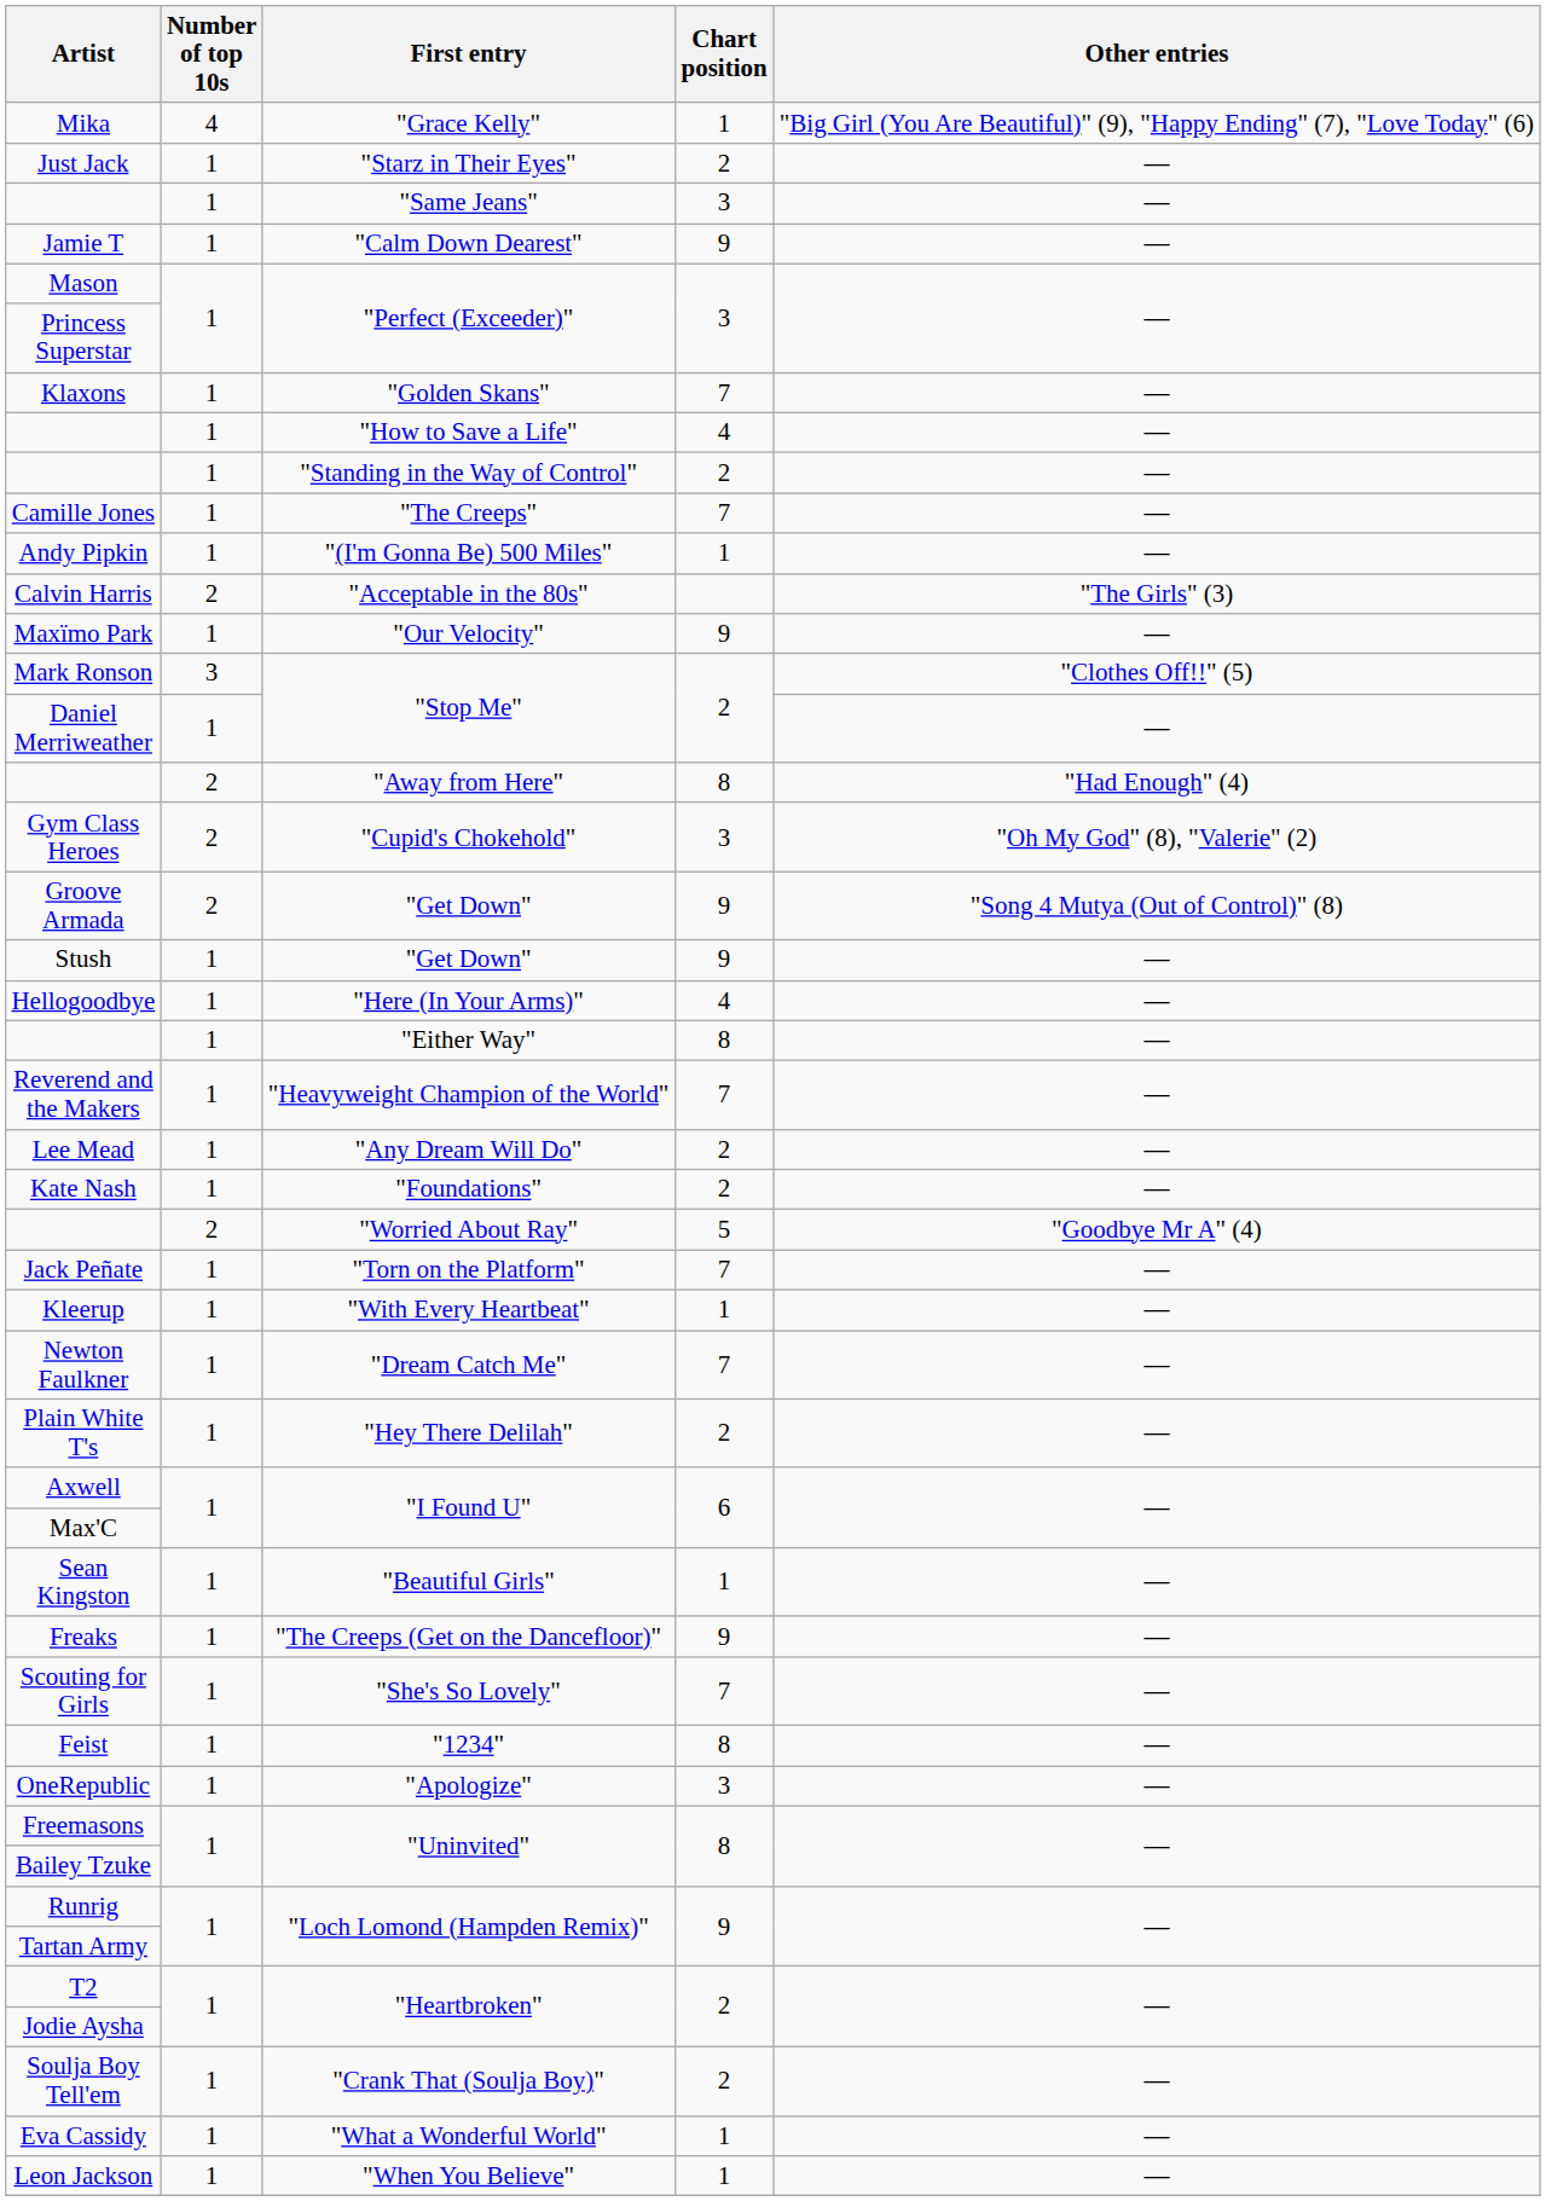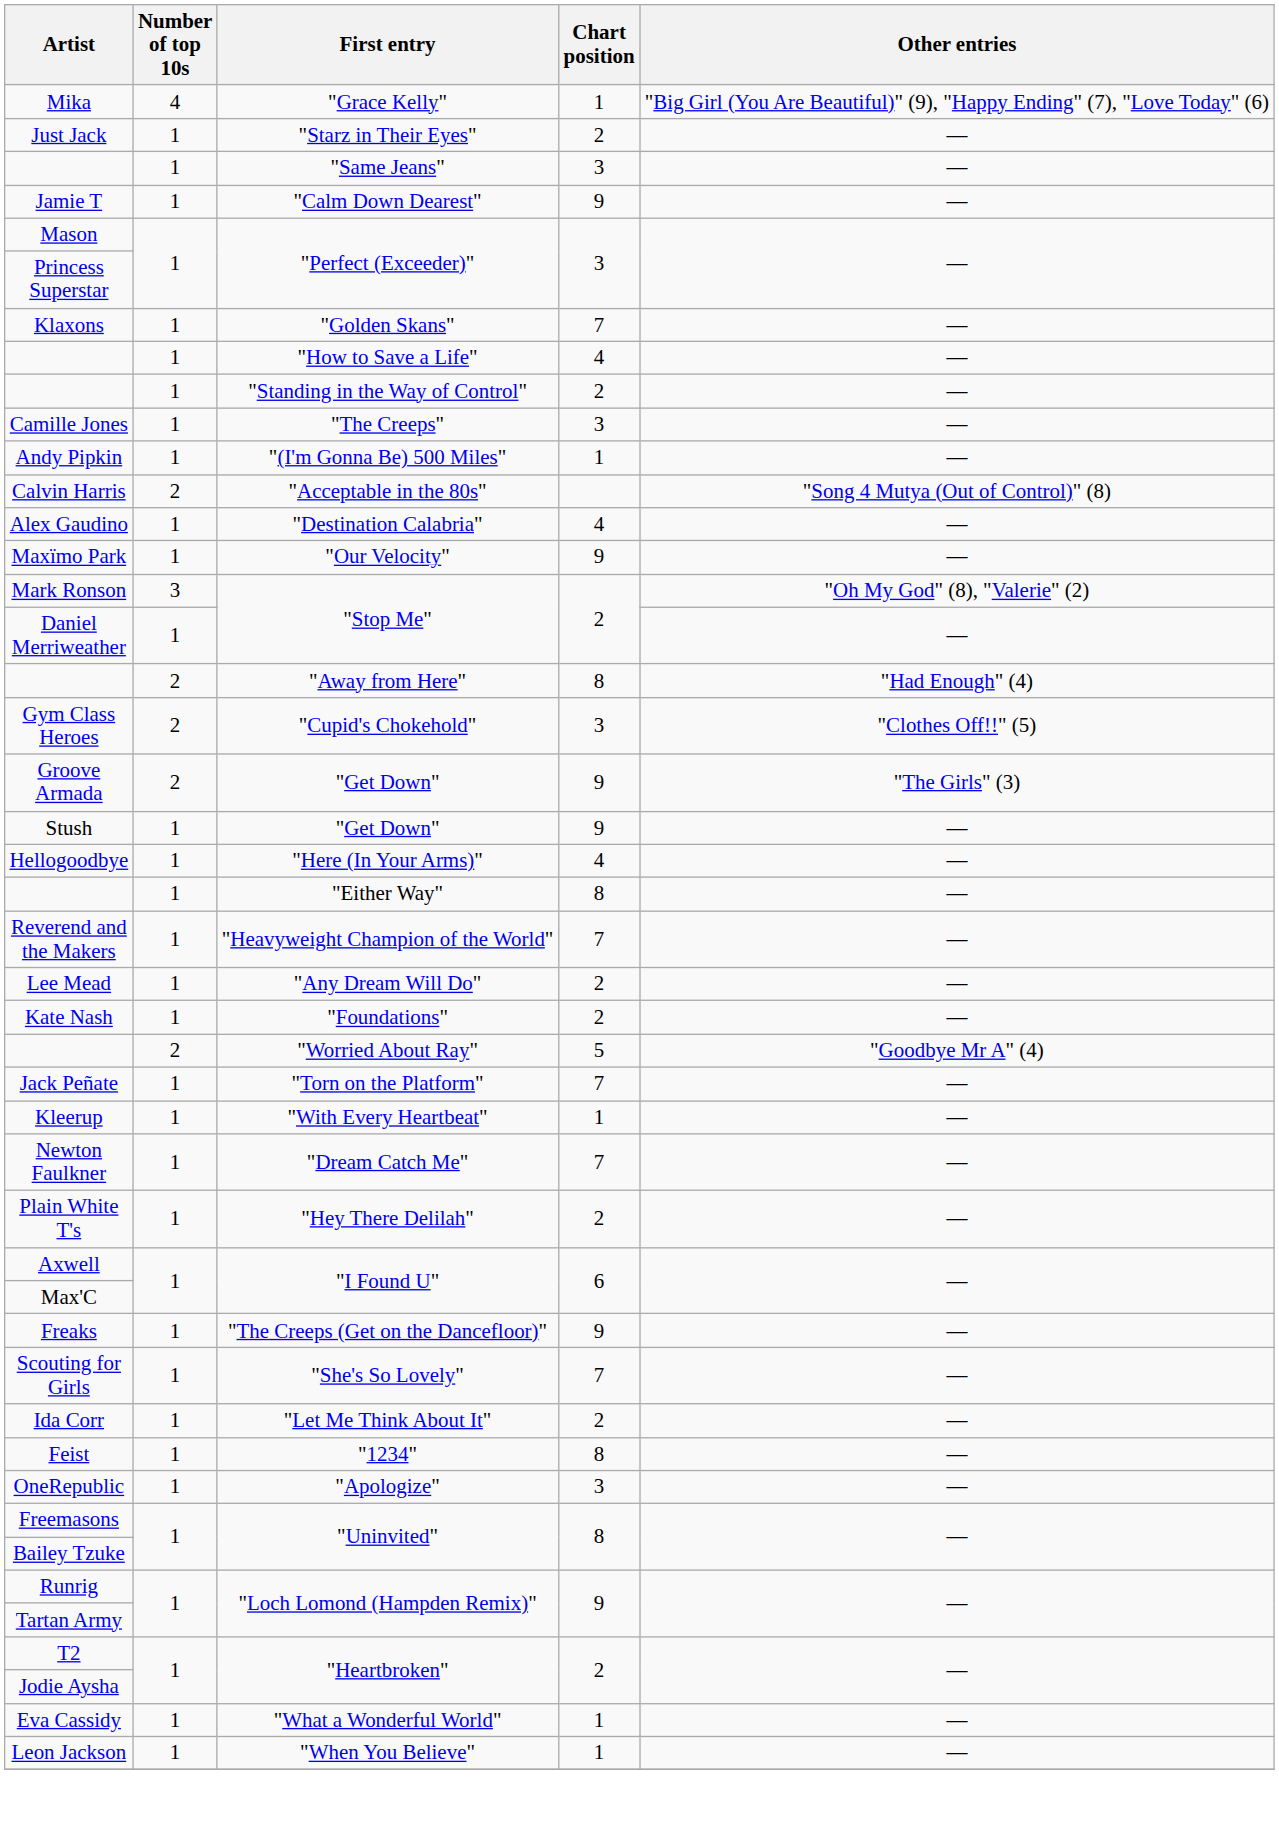Camille Jones | Chart position: 7 -> 3
Calvin Harris | Other entries: "The Girls" (3) -> "Song 4 Mutya (Out of Control)" (8)
+ row: Alex Gaudino | 1 | "Destination Calabria" | 4 | —
Mark Ronson | Other entries: "Clothes Off!!" (5) -> "Oh My God" (8), "Valerie" (2)
Gym Class Heroes | Other entries: "Oh My God" (8), "Valerie" (2) -> "Clothes Off!!" (5)
Groove Armada | Other entries: "Song 4 Mutya (Out of Control)" (8) -> "The Girls" (3)
- row: Sean Kingston | 1 | "Beautiful Girls" | 1 | —
+ row: Ida Corr | 1 | "Let Me Think About It" | 2 | —
- row: Soulja Boy Tell'em | 1 | "Crank That (Soulja Boy)" | 2 | —
